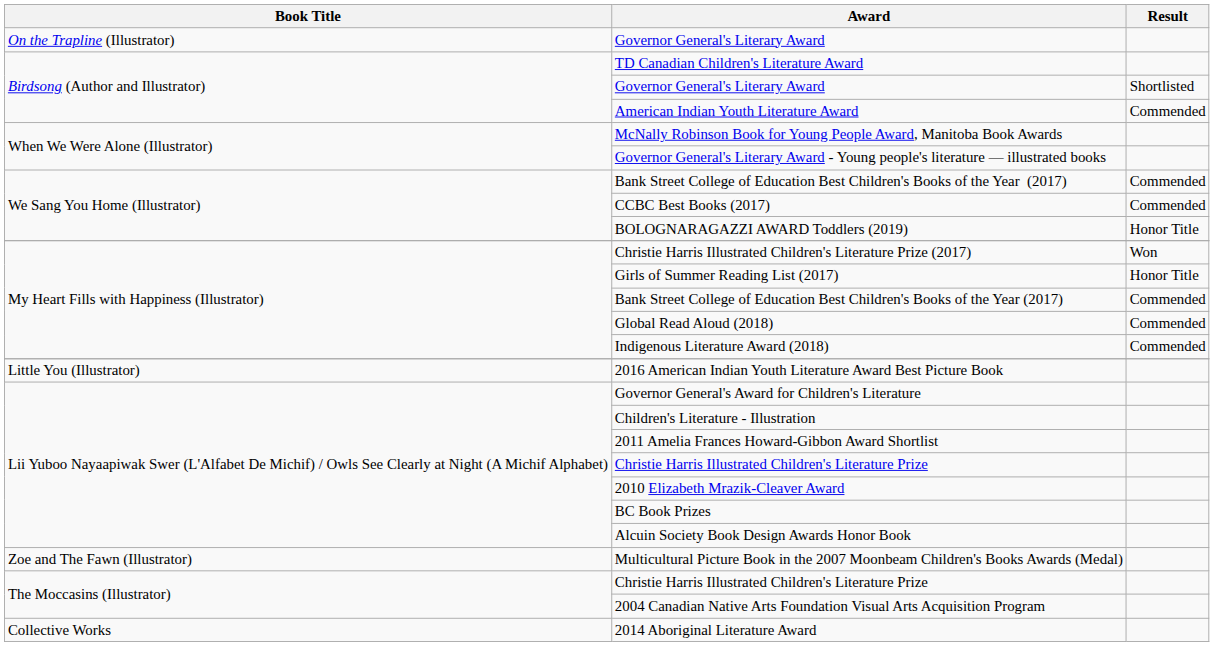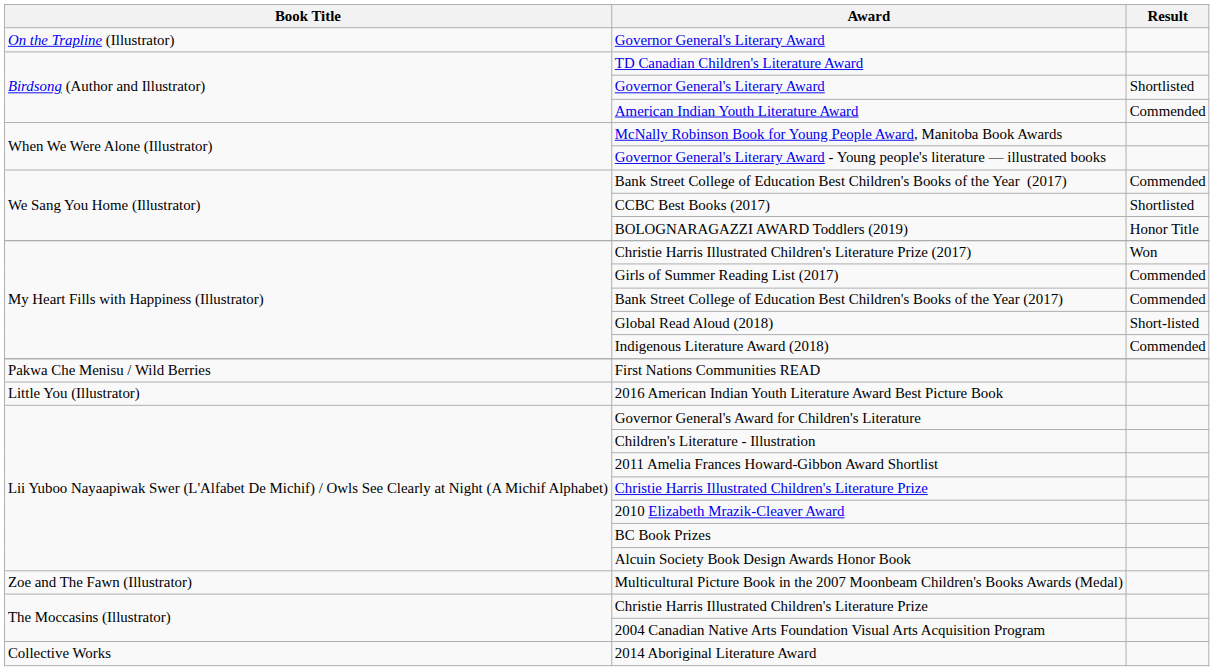CCBC Best Books (2017) | Result: Commended -> Shortlisted
Girls of Summer Reading List (2017) | Result: Honor Title -> Commended
Global Read Aloud (2018) | Result: Commended -> Short-listed
+ row: Pakwa Che Menisu / Wild Berries | First Nations Communities READ
